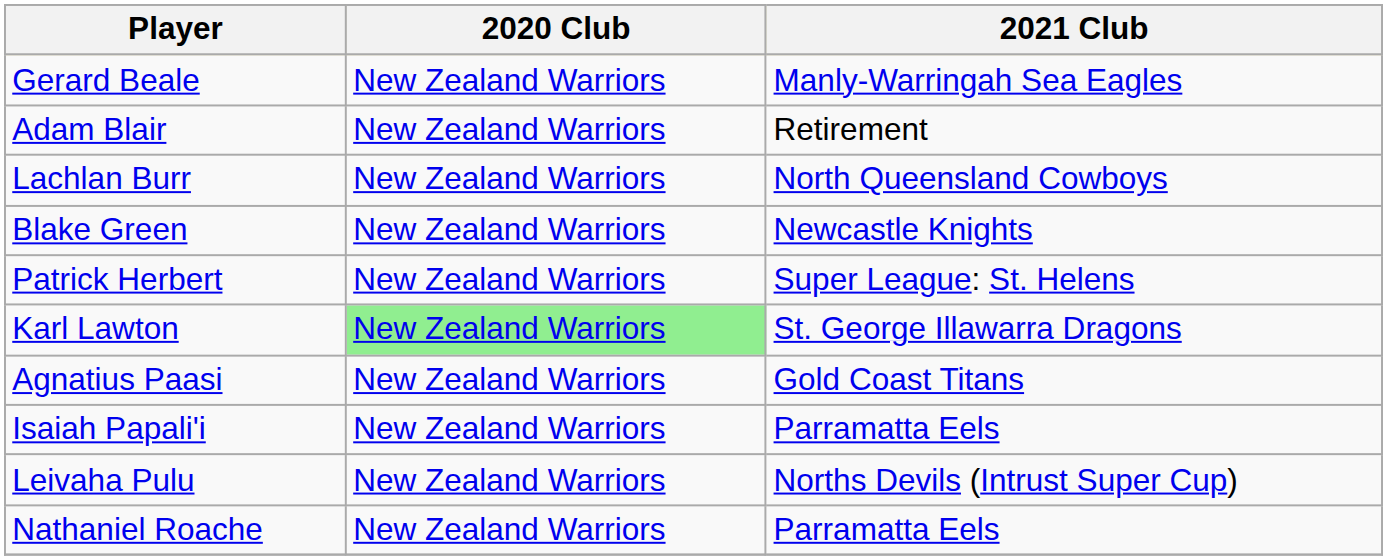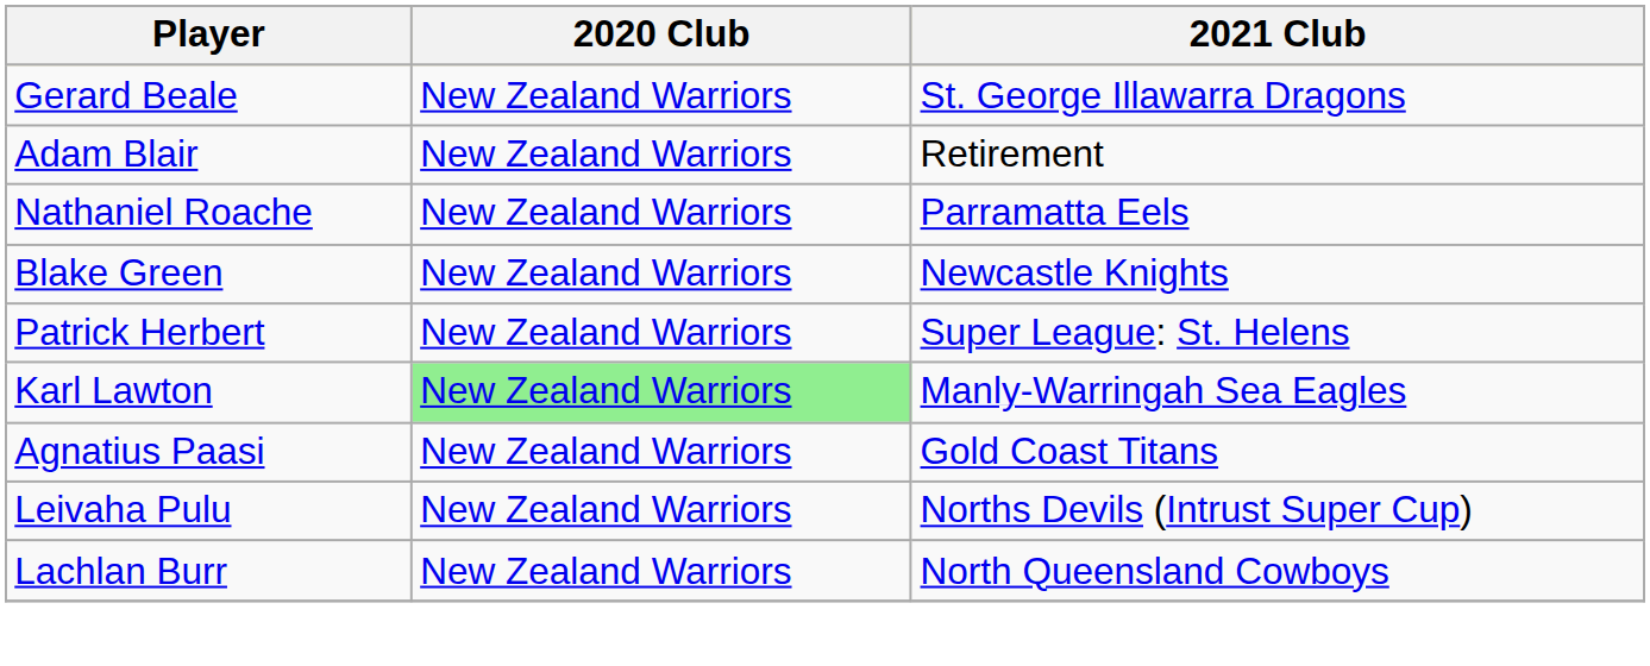Gerard Beale | 2021 Club: Manly-Warringah Sea Eagles -> St. George Illawarra Dragons
rows swapped: Lachlan Burr <-> Nathaniel Roache
Karl Lawton | 2021 Club: St. George Illawarra Dragons -> Manly-Warringah Sea Eagles
- row: Isaiah Papali'i | New Zealand Warriors | Parramatta Eels
